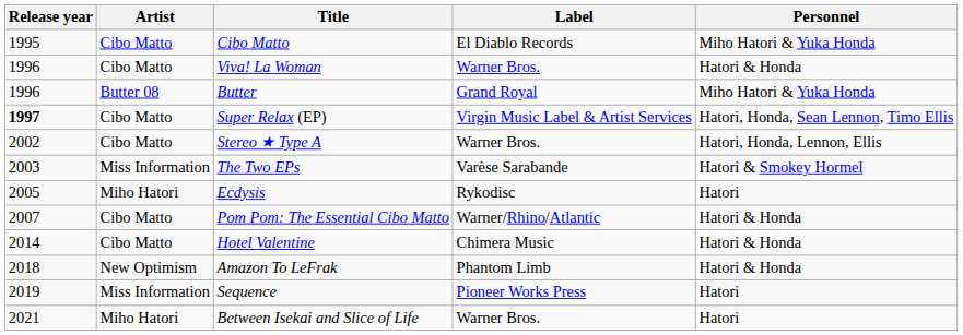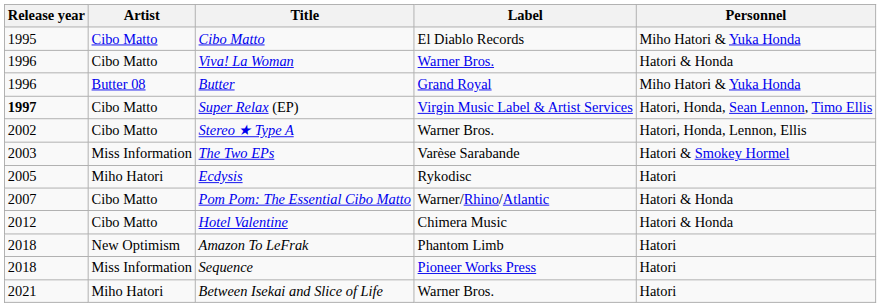Hotel Valentine | Release year: 2014 -> 2012
Amazon To LeFrak | Personnel: Hatori & Honda -> Hatori
Sequence | Release year: 2019 -> 2018
